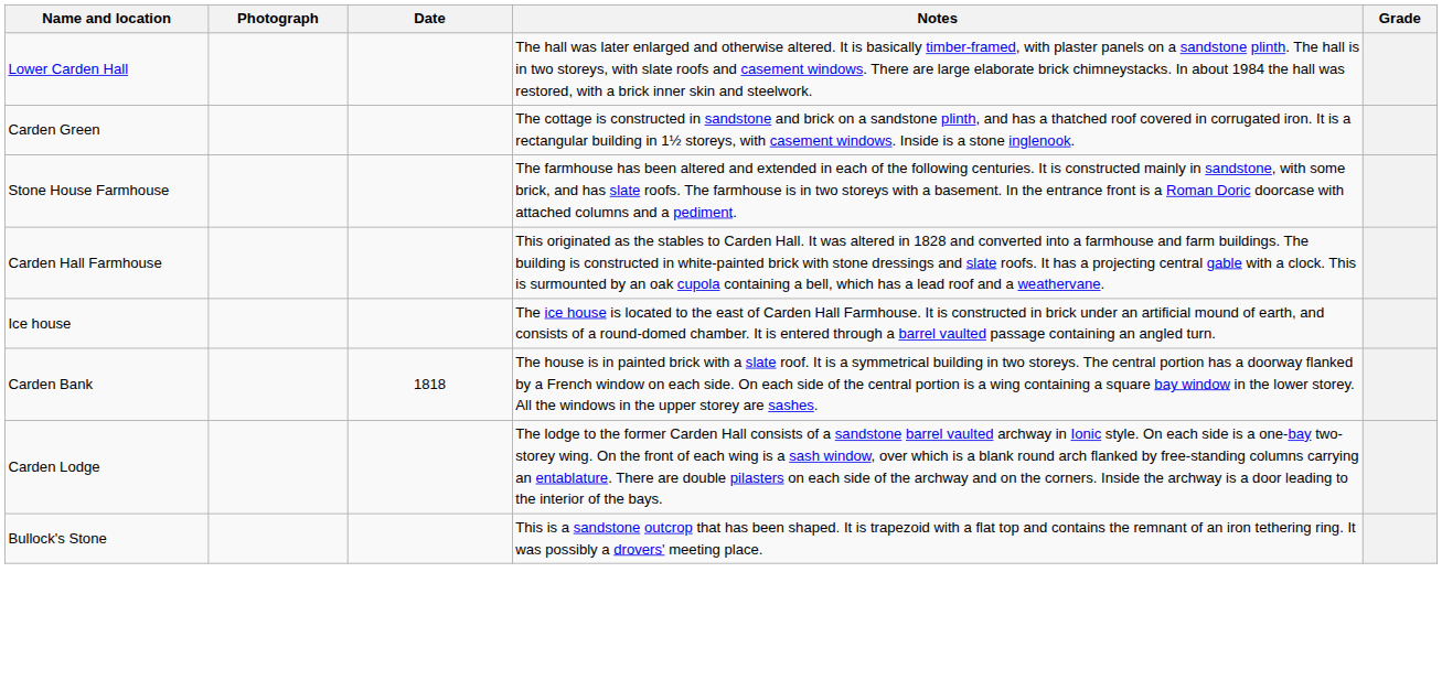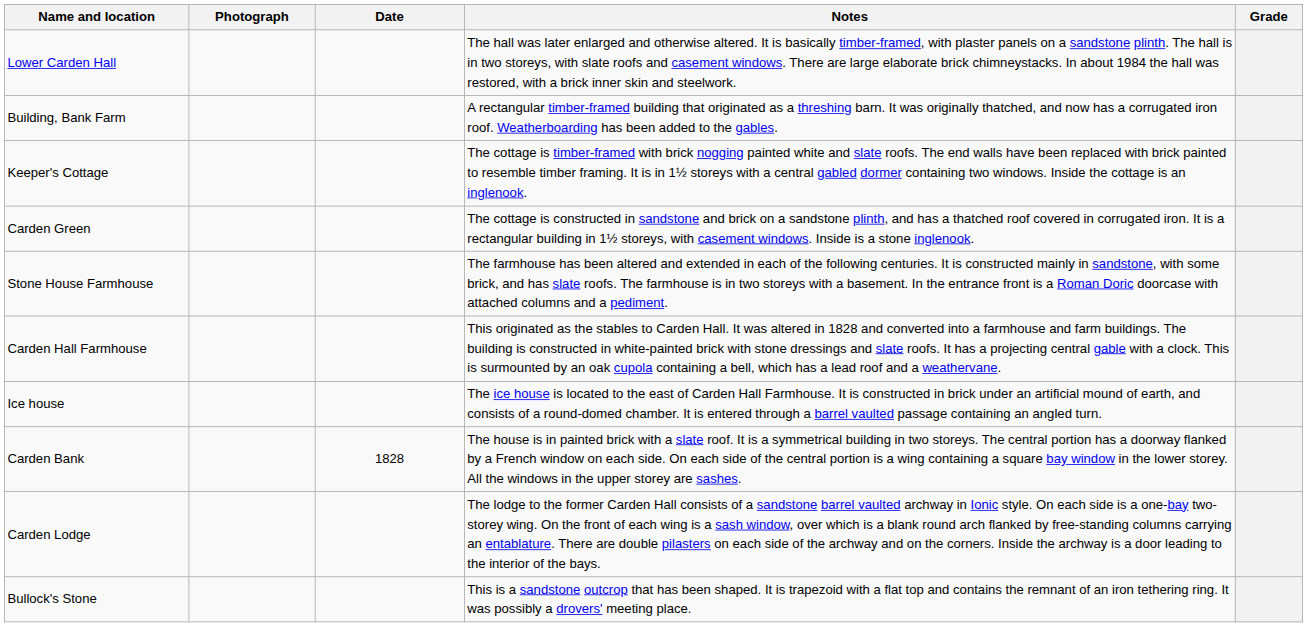+ row: Building, Bank Farm | A rectangular timber-framed building that originated as a threshing barn. It was originally thatched, and now has a corrugated iron roof. Weatherboarding has been added to the gables.
+ row: Keeper's Cottage | The cottage is timber-framed with brick nogging painted white and slate roofs. The end walls have been replaced with brick painted to resemble timber framing. It is in 1½ storeys with a central gabled dormer containing two windows. Inside the cottage is an inglenook.
Carden Bank | Date: 1818 -> 1828
